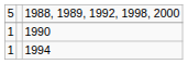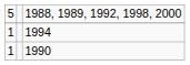rows swapped: 1994 <-> 1990
